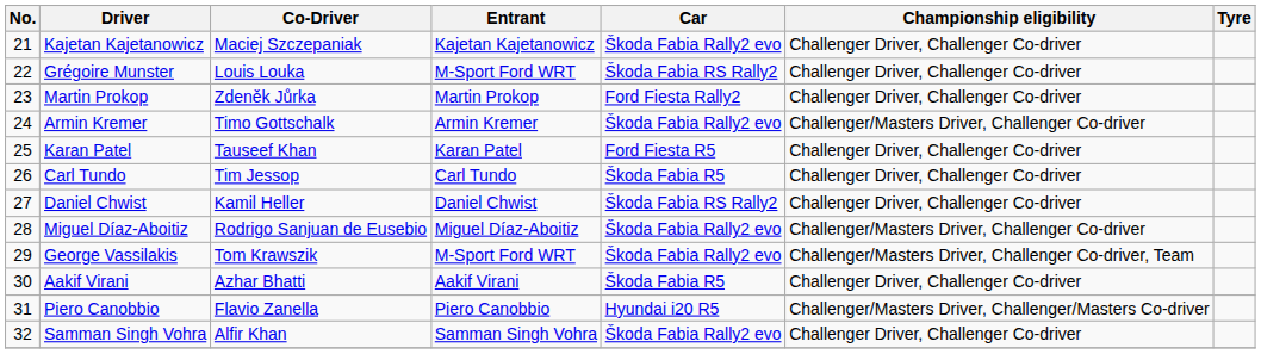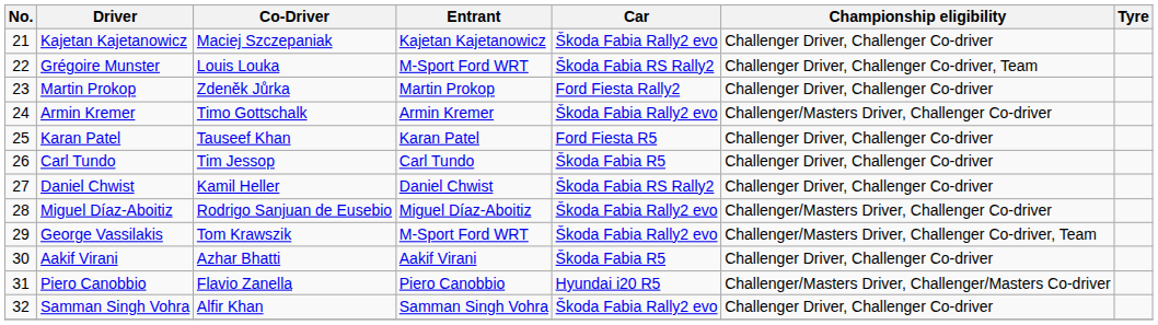Grégoire Munster | Championship eligibility: Challenger Driver, Challenger Co-driver -> Challenger Driver, Challenger Co-driver, Team
